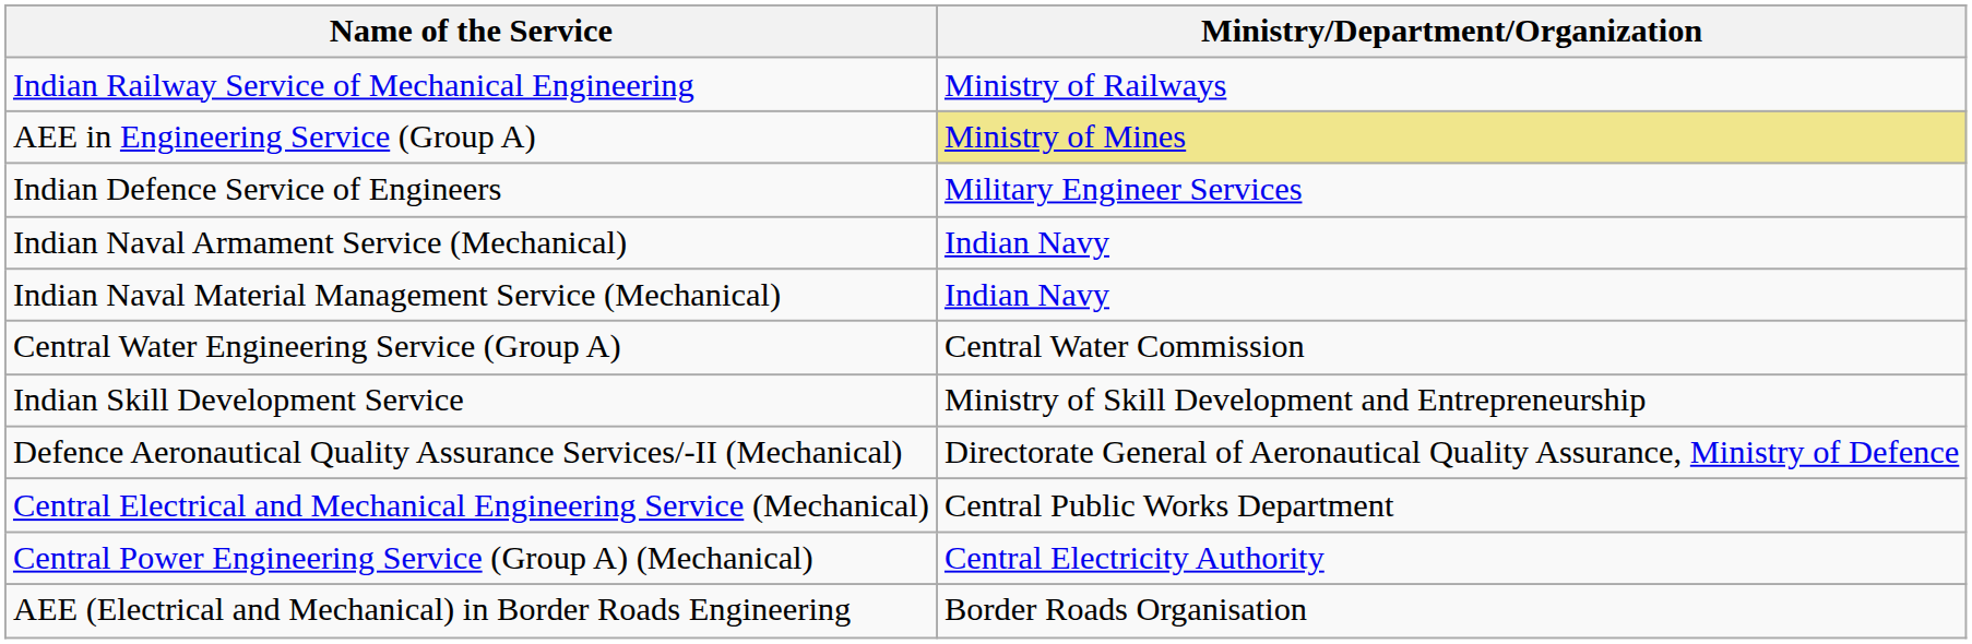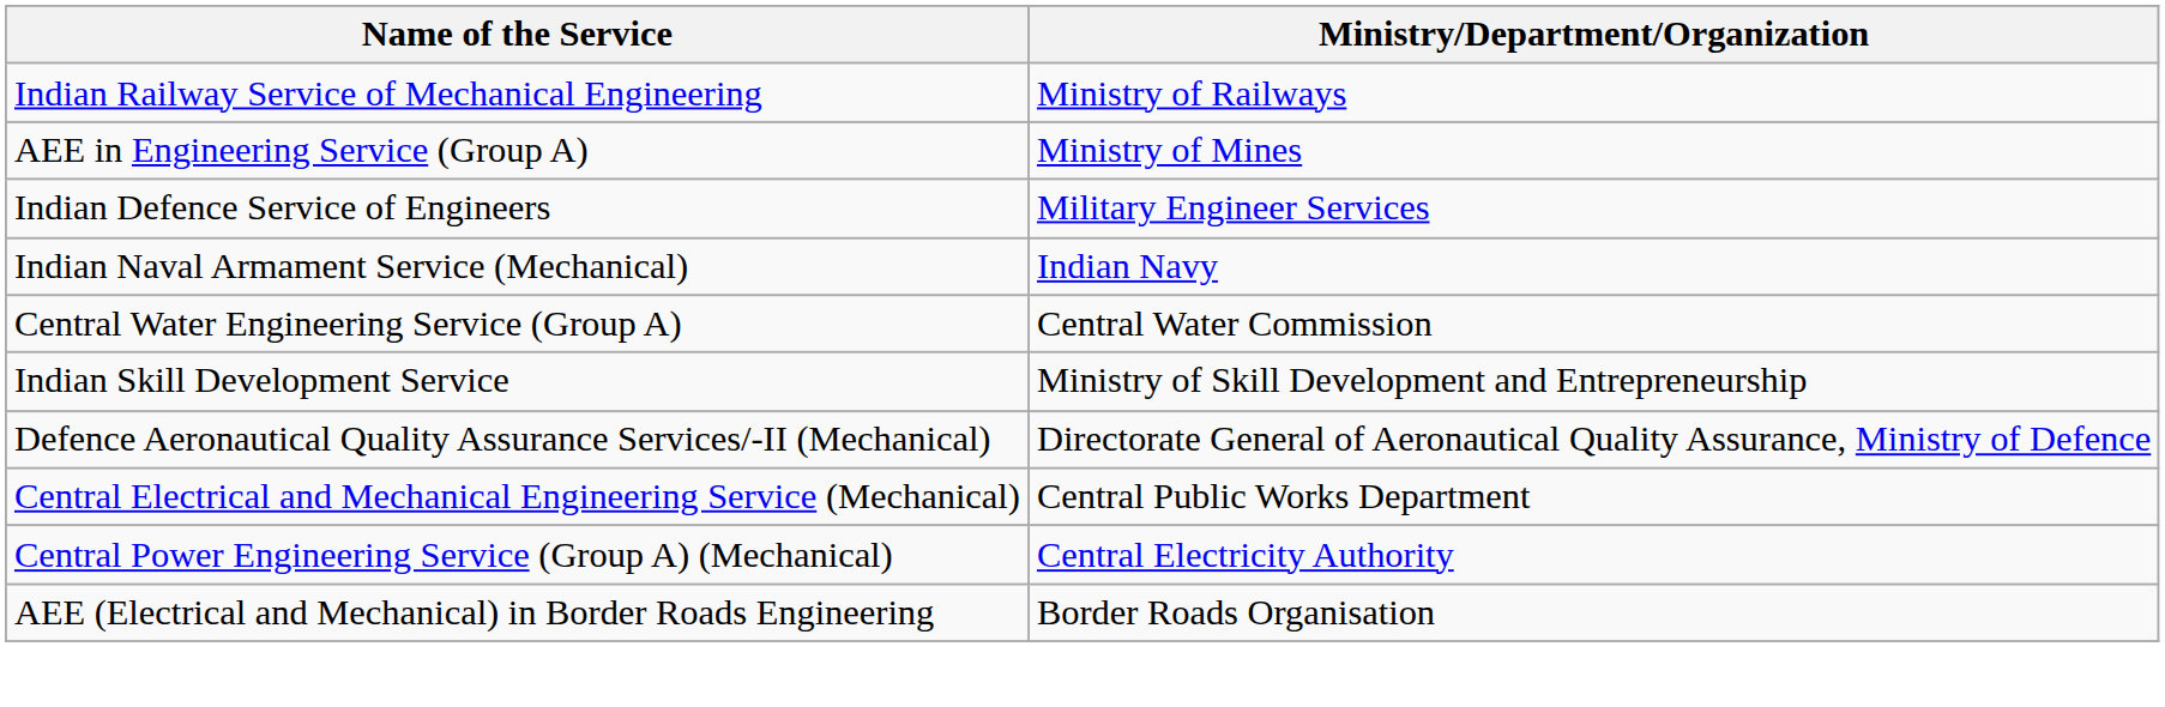AEE in Engineering Service (Group A) | Ministry/Department/Organization: khaki background -> no background
- row: Indian Naval Material Management Service (Mechanical) | Indian Navy
